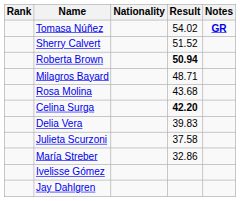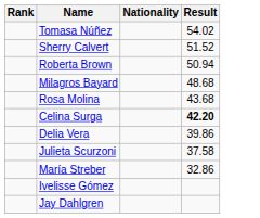- column: Notes | GR
Roberta Brown | Result: bold -> normal
Milagros Bayard | Result: 48.71 -> 48.68
Delia Vera | Result: 39.83 -> 39.86
